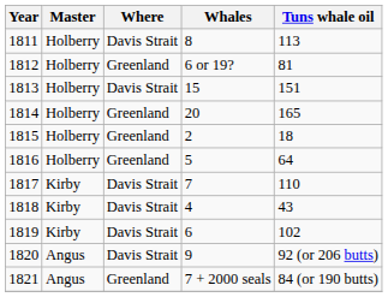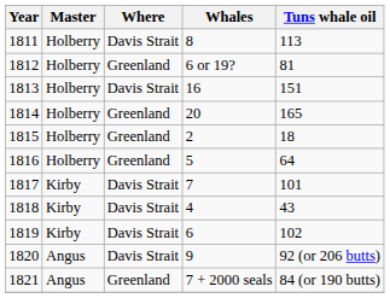1813 | Whales: 15 -> 16
1817 | Tuns whale oil: 110 -> 101
